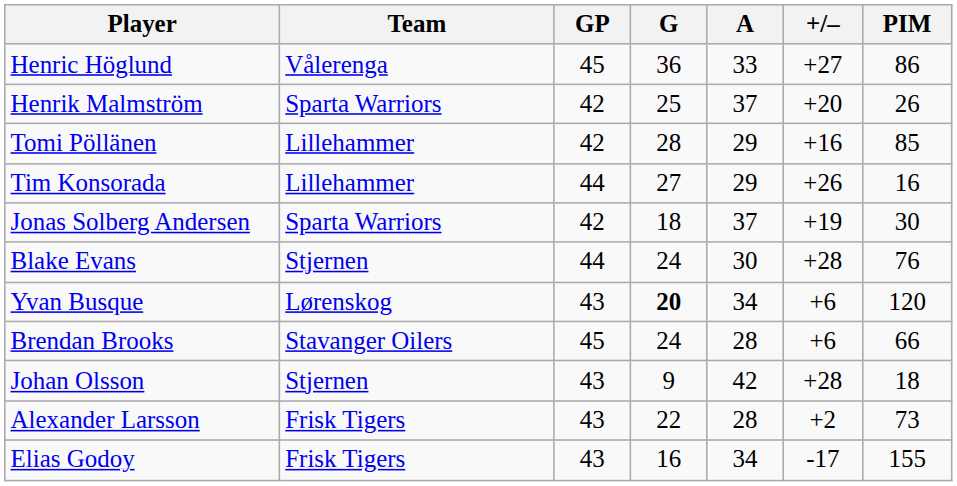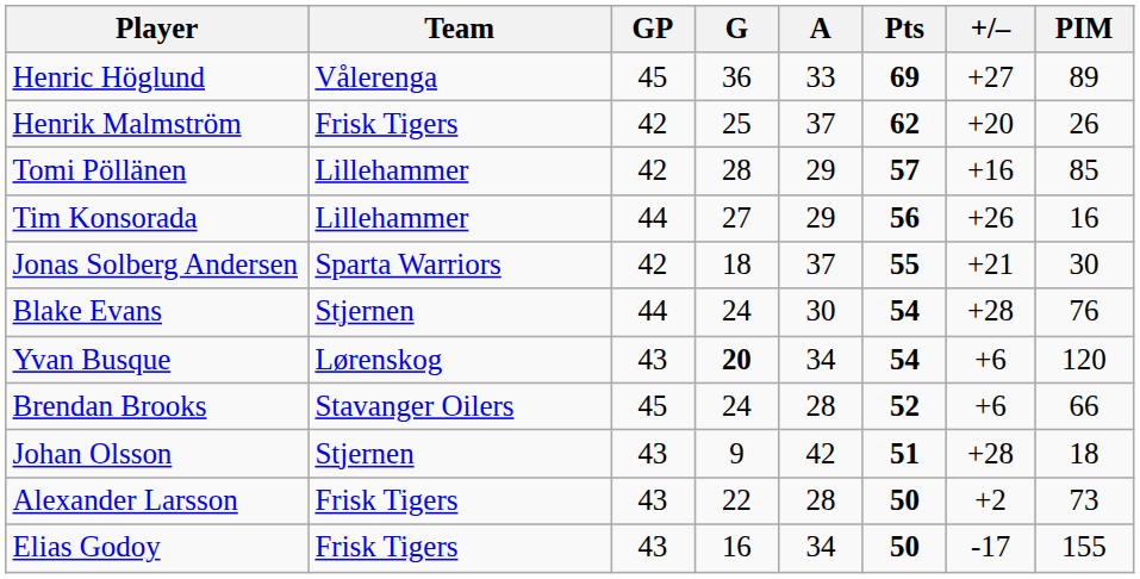+ column: Pts | 69 | 62 | 57 | 56 | 55 | 54 | 54 | 52 | 51 | 50 | 50
Henric Höglund | PIM: 86 -> 89
Henrik Malmström | Team: Sparta Warriors -> Frisk Tigers
Jonas Solberg Andersen | +/–: +19 -> +21
